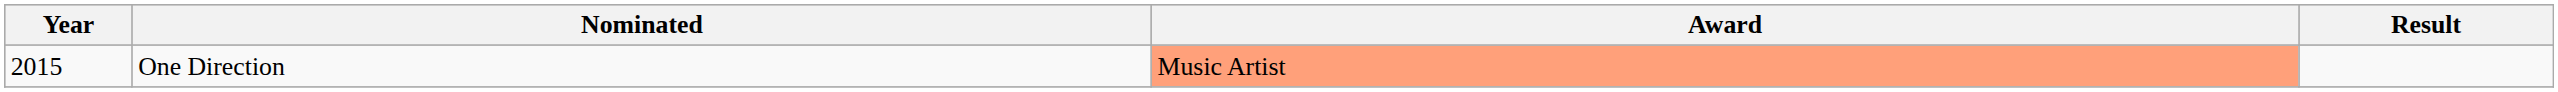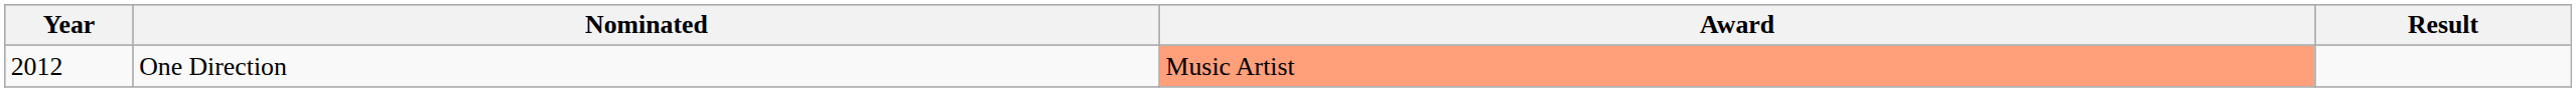One Direction | Year: 2015 -> 2012
